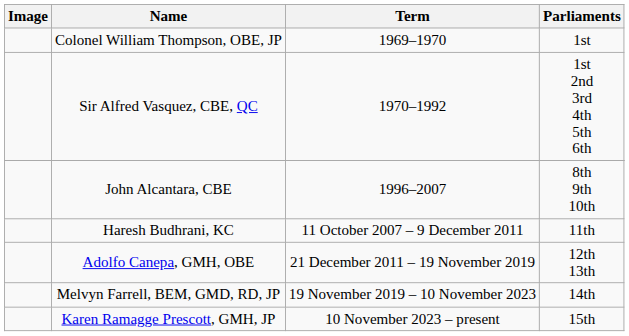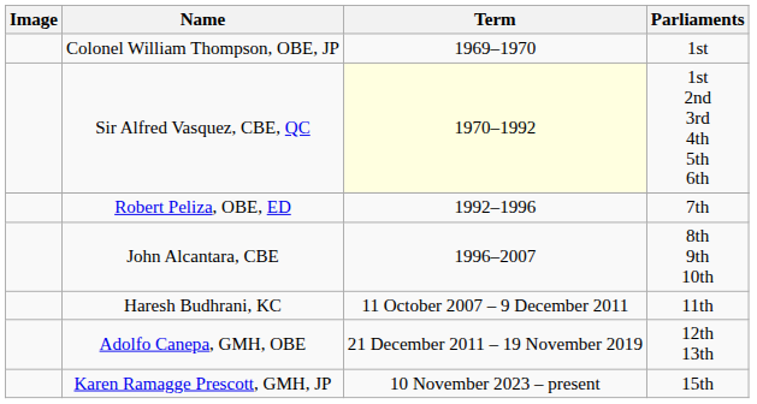Sir Alfred Vasquez, CBE, QC | Term: no background -> lightyellow background
+ row: Robert Peliza, OBE, ED | 1992–1996 | 7th
- row: Melvyn Farrell, BEM, GMD, RD, JP | 19 November 2019 – 10 November 2023 | 14th
